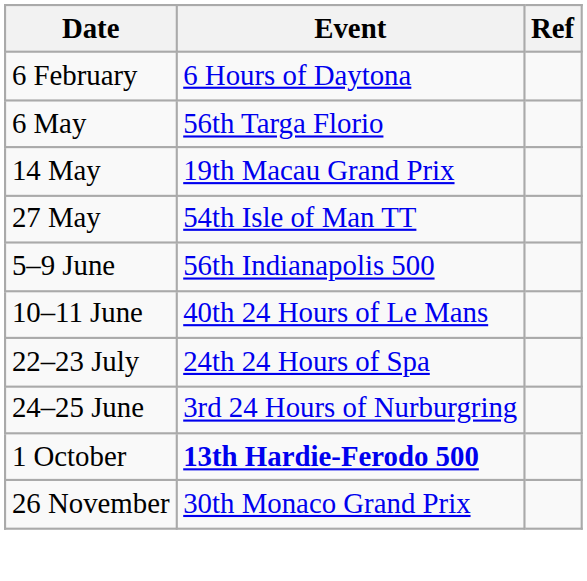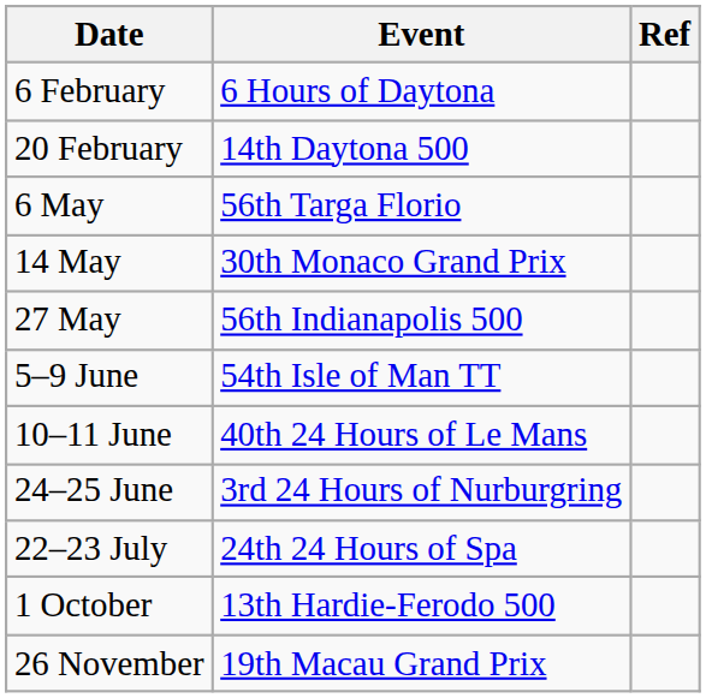+ row: 20 February | 14th Daytona 500
14 May | Event: 19th Macau Grand Prix -> 30th Monaco Grand Prix
27 May | Event: 54th Isle of Man TT -> 56th Indianapolis 500
5–9 June | Event: 56th Indianapolis 500 -> 54th Isle of Man TT
rows swapped: 24–25 June <-> 22–23 July
1 October | Event: bold -> normal
26 November | Event: 30th Monaco Grand Prix -> 19th Macau Grand Prix
